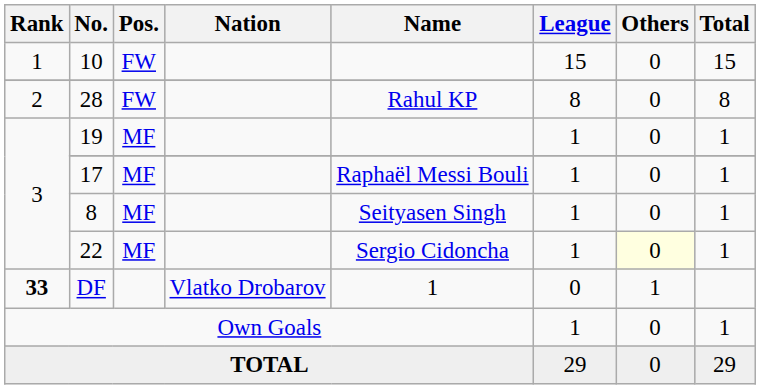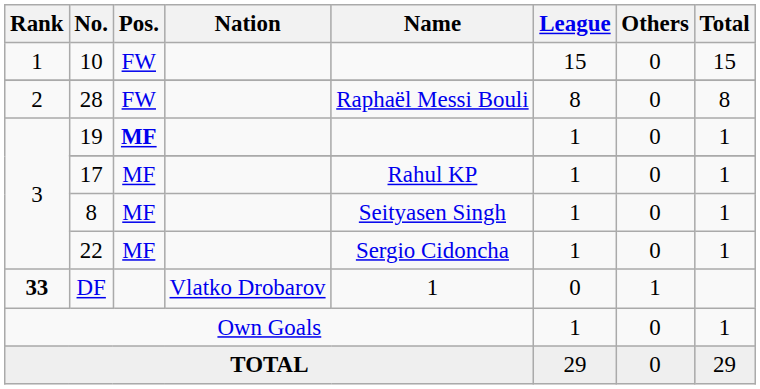28 | Name: Rahul KP -> Raphaël Messi Bouli
19 | Pos.: normal -> bold
17 | Name: Raphaël Messi Bouli -> Rahul KP
22 | Others: lightyellow background -> no background
